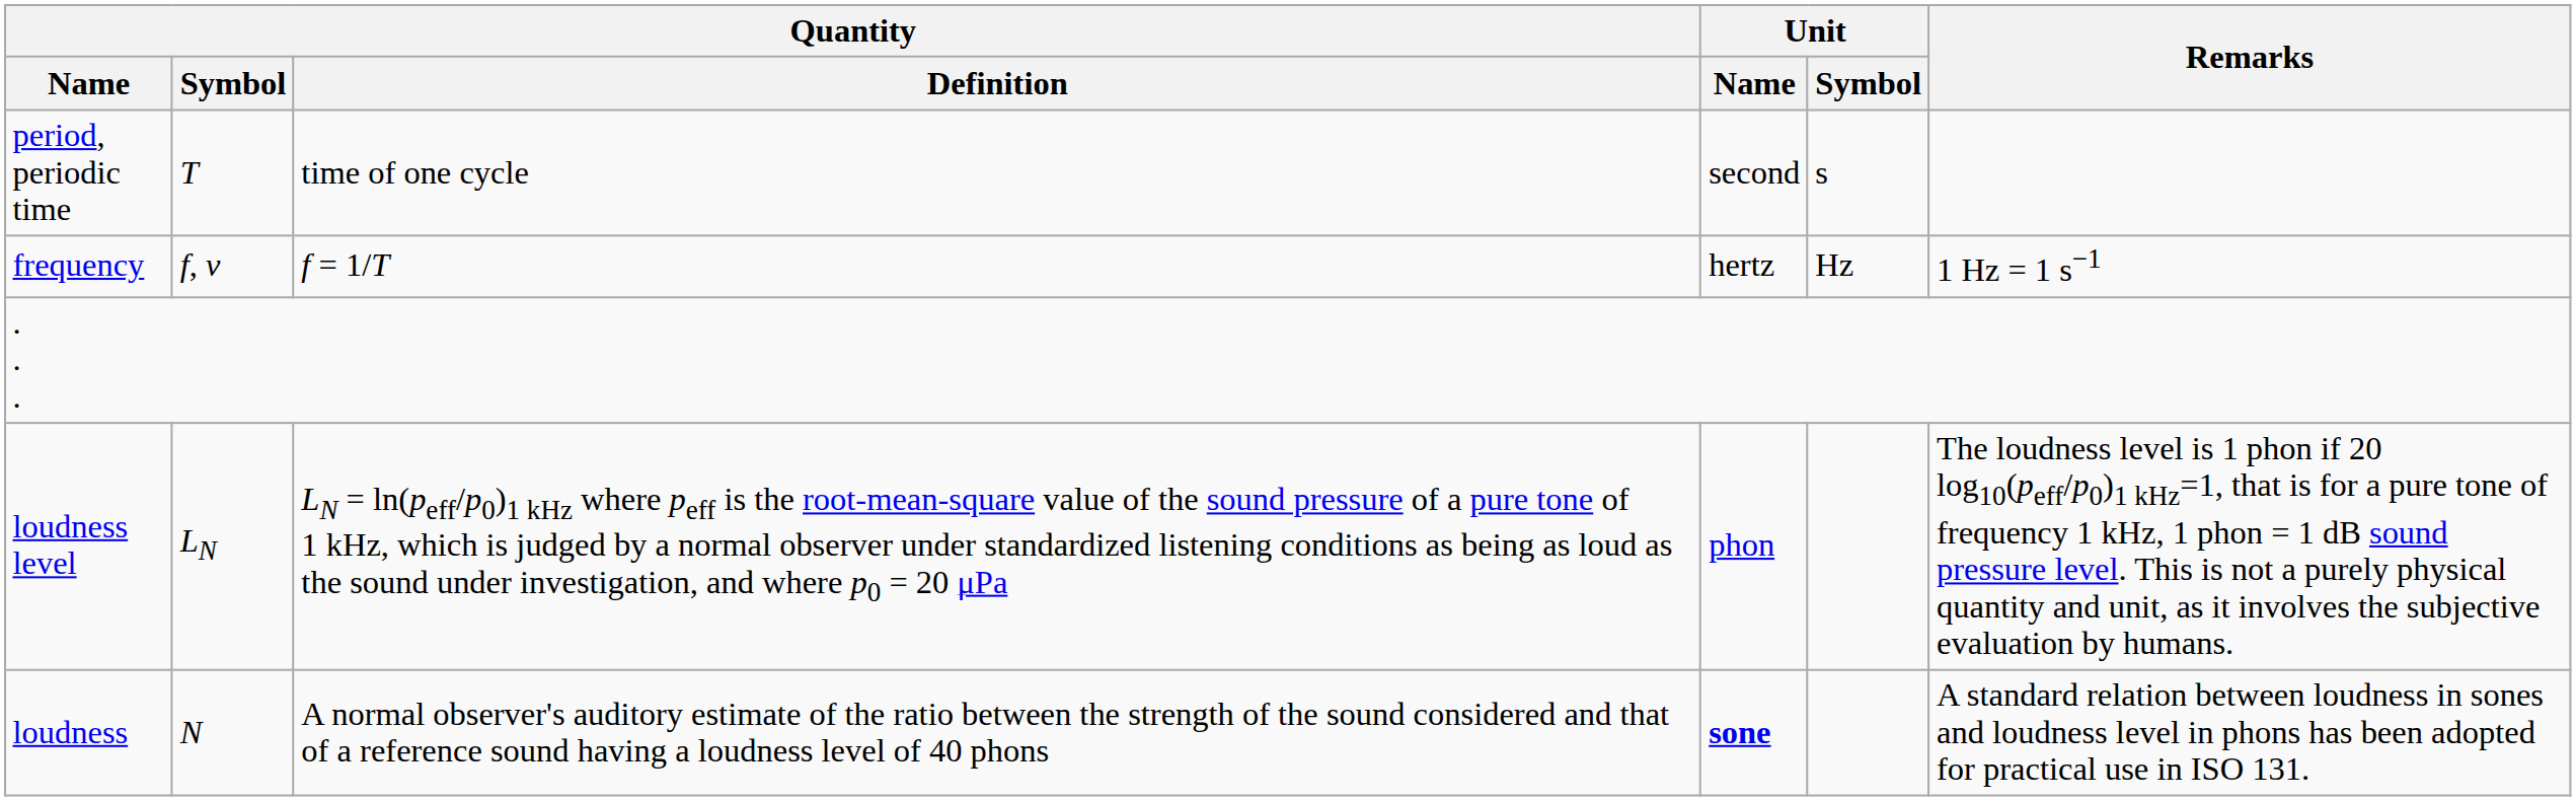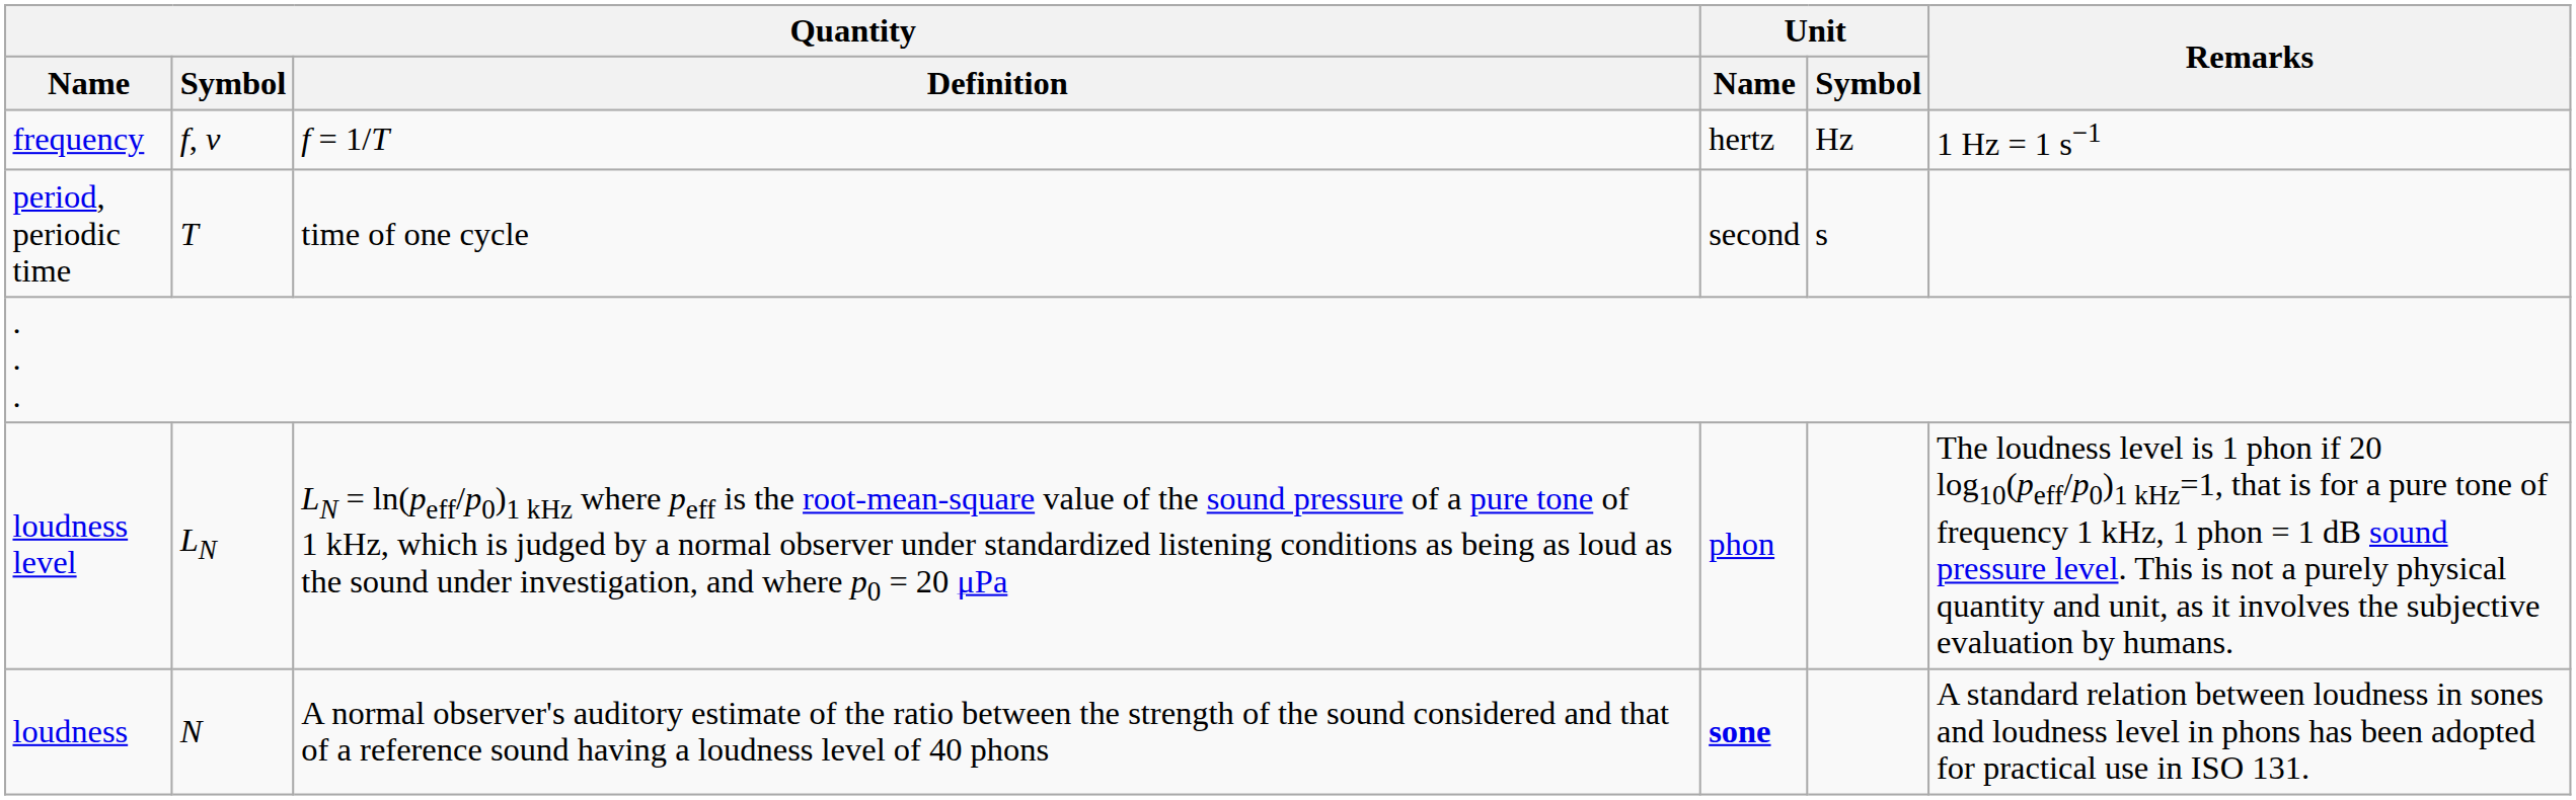rows swapped: period, periodic time <-> frequency
